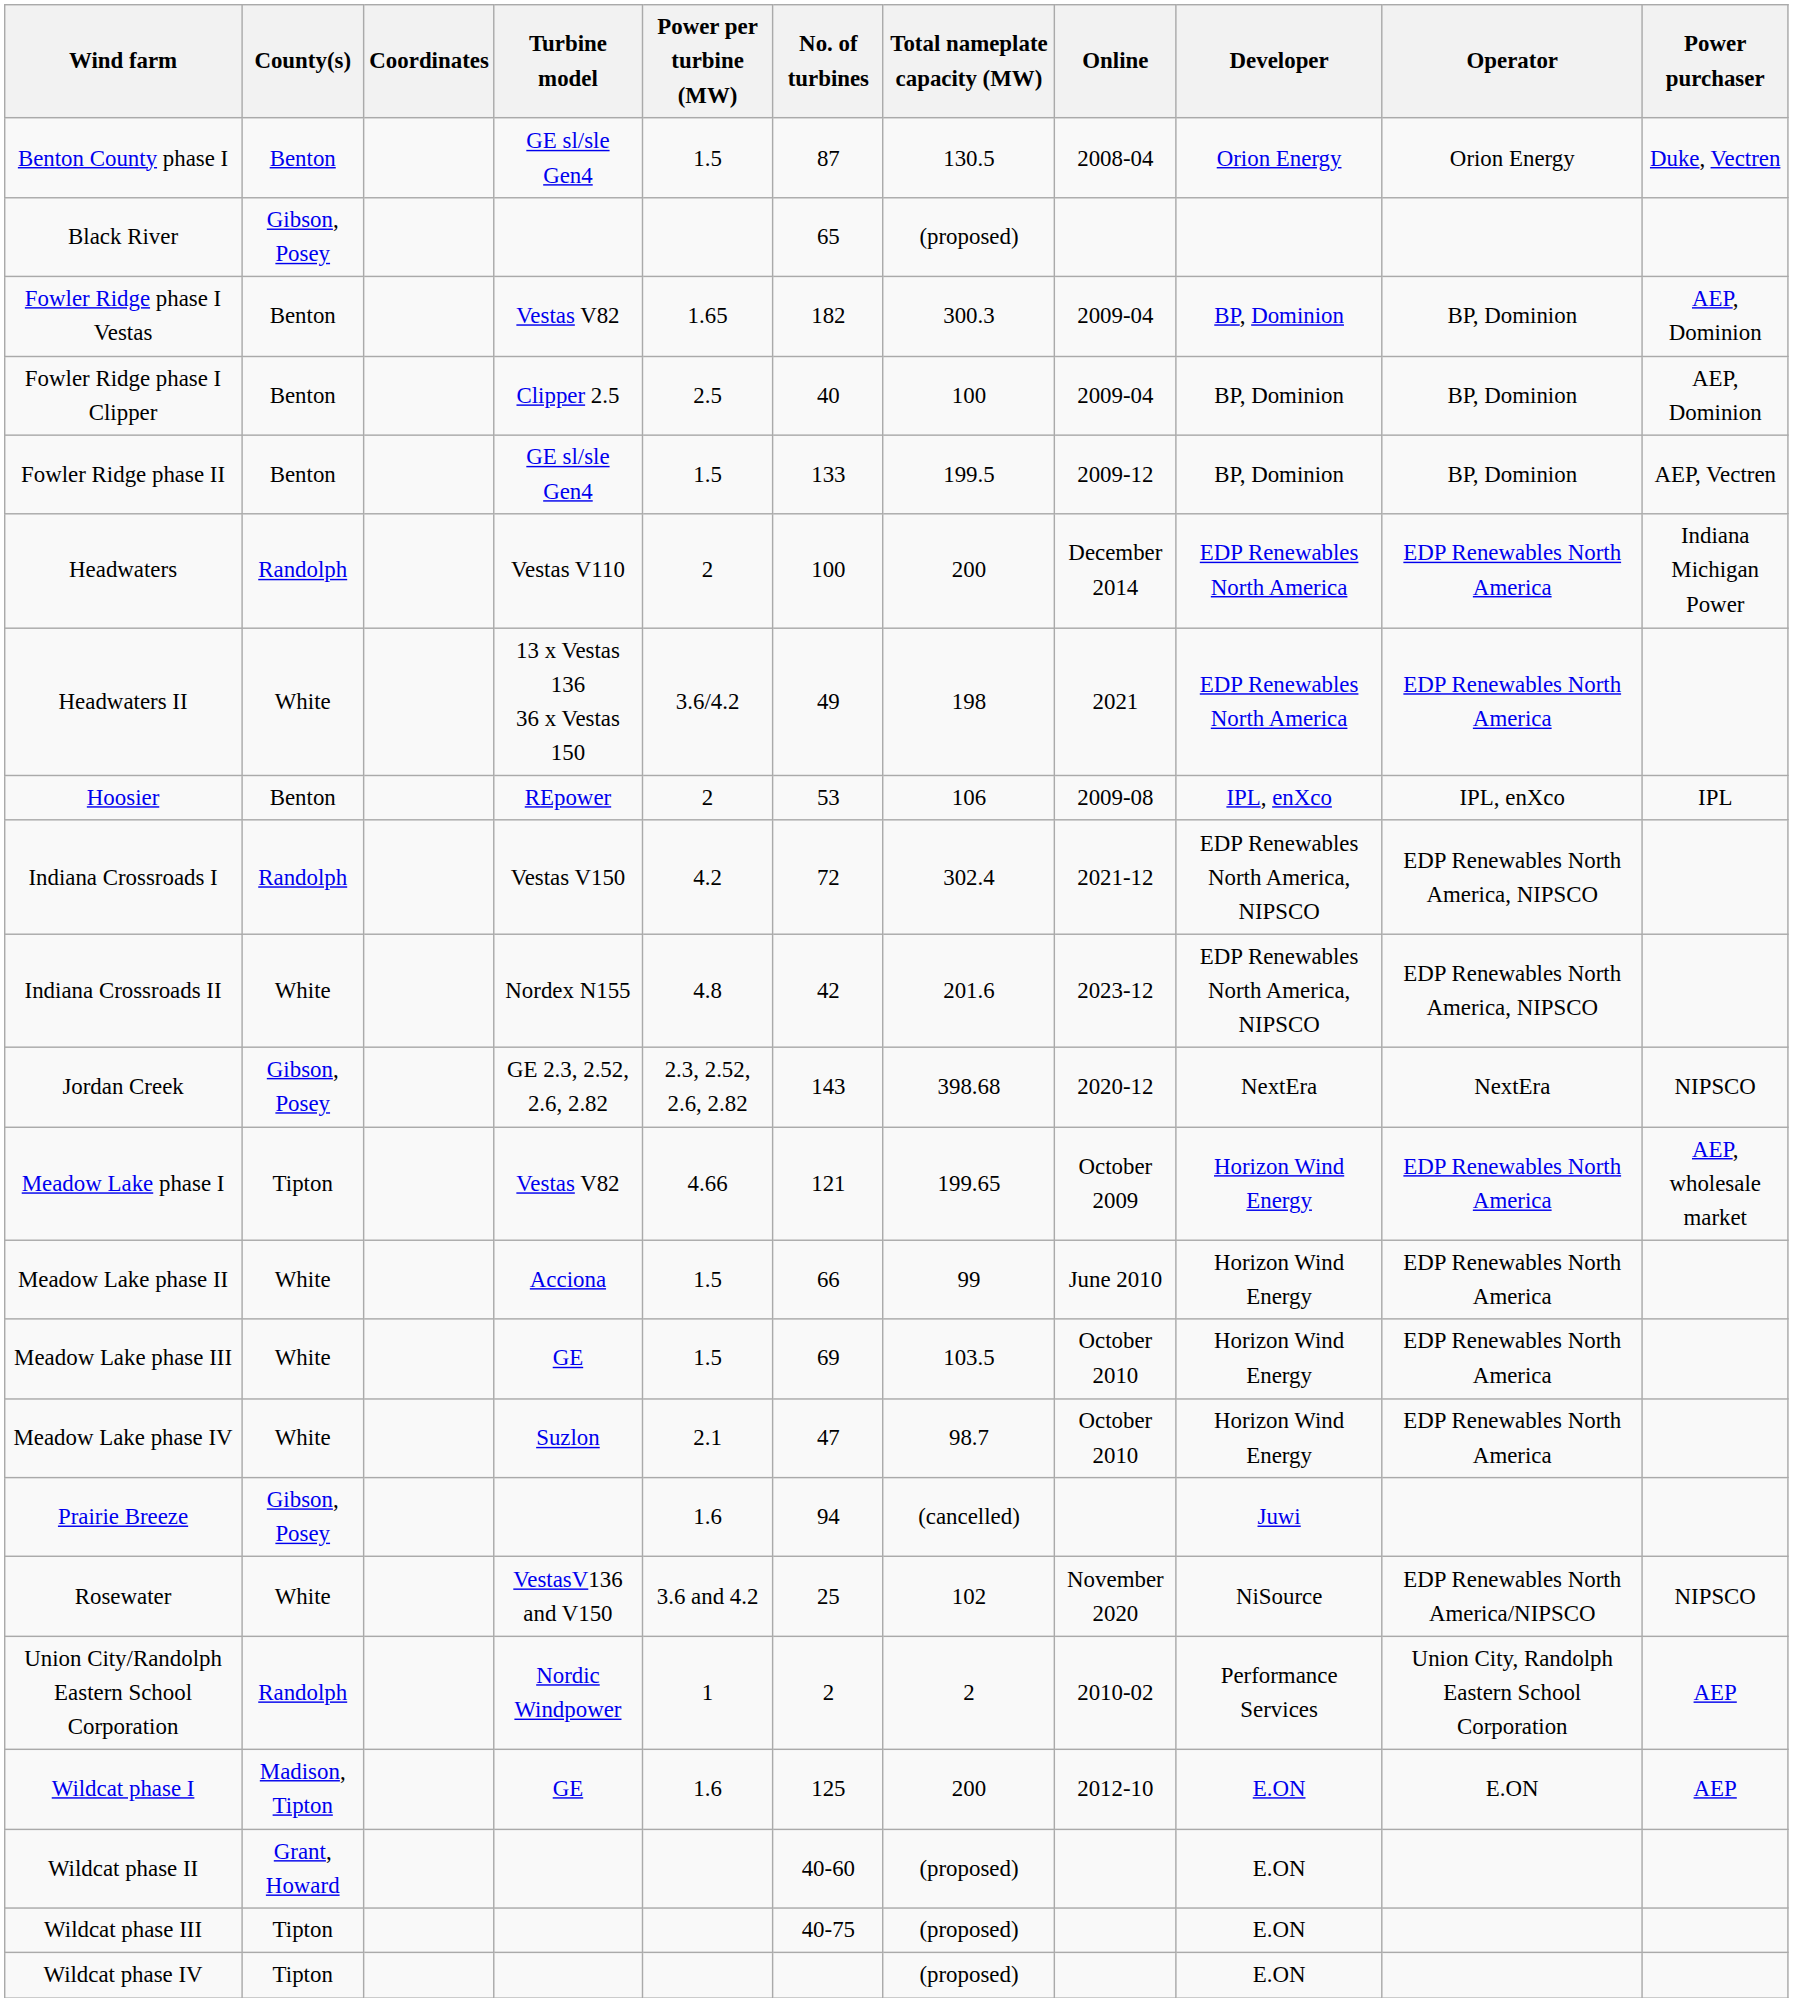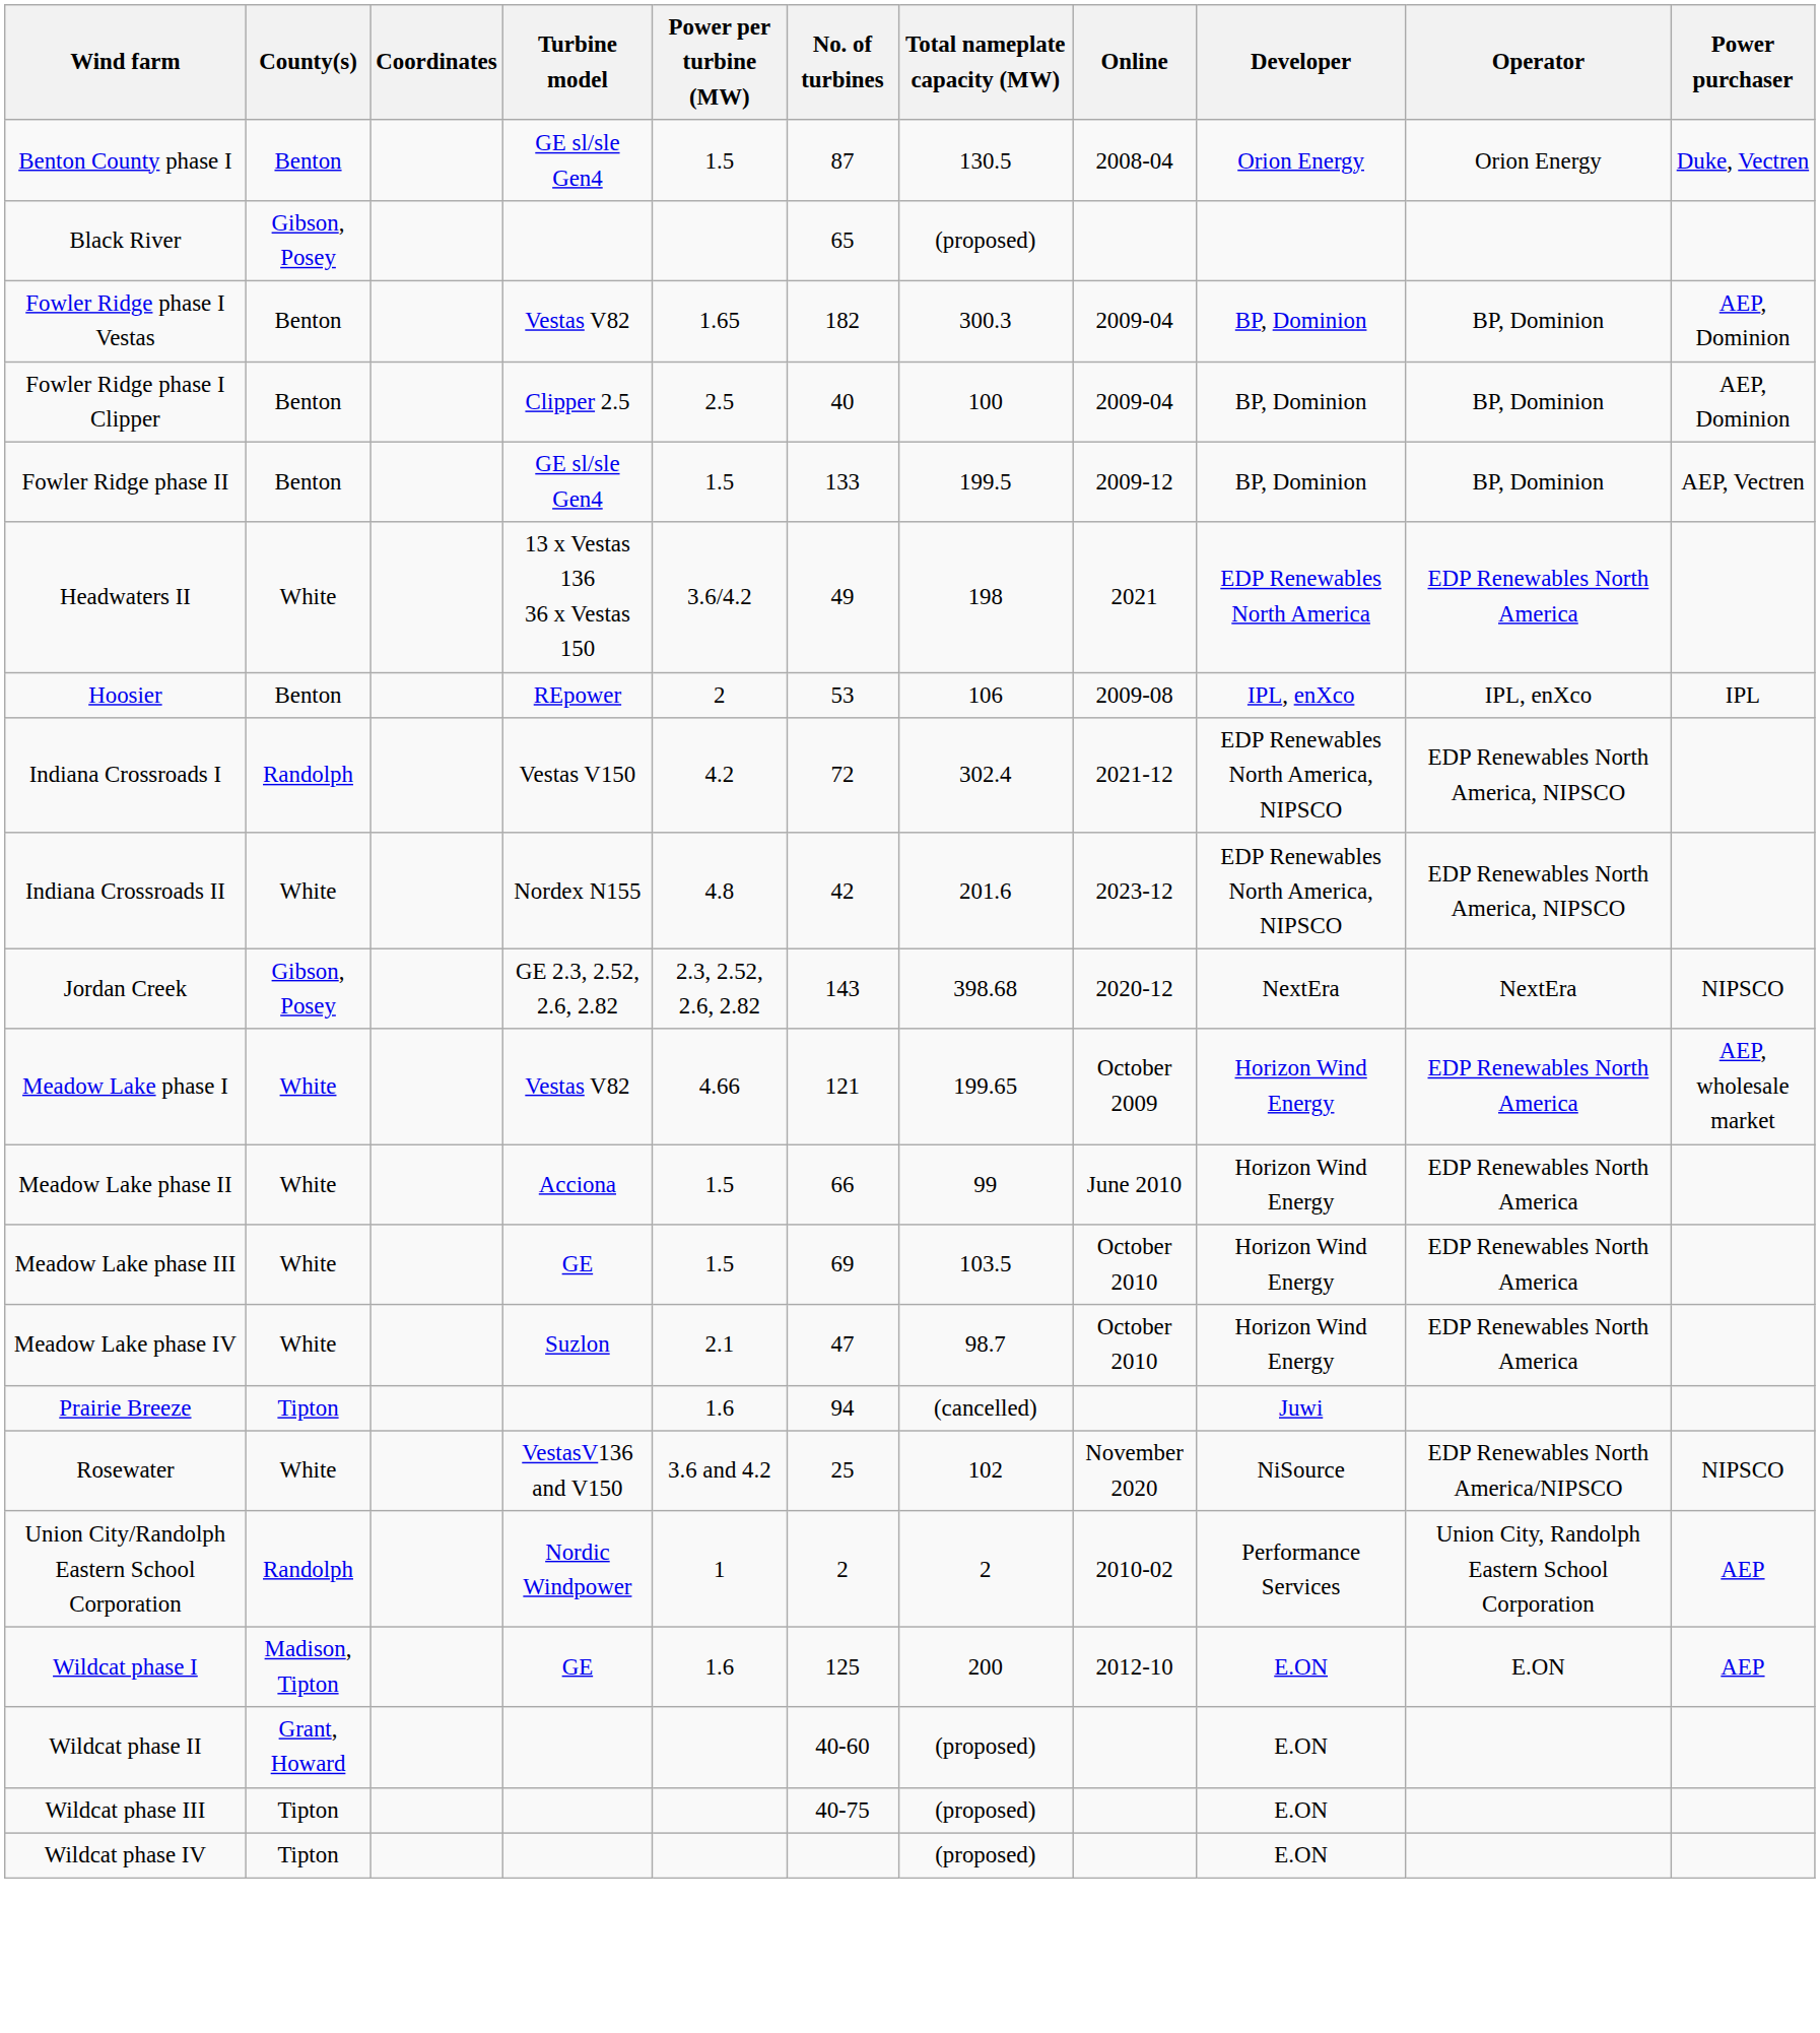- row: Headwaters | Randolph | Vestas V110 | 2 | 100 | 200 | December 2014 | EDP Renewables North America | EDP Renewables North America | Indiana Michigan Power
Meadow Lake phase I | County(s): Tipton -> White
Prairie Breeze | County(s): Gibson, Posey -> Tipton
